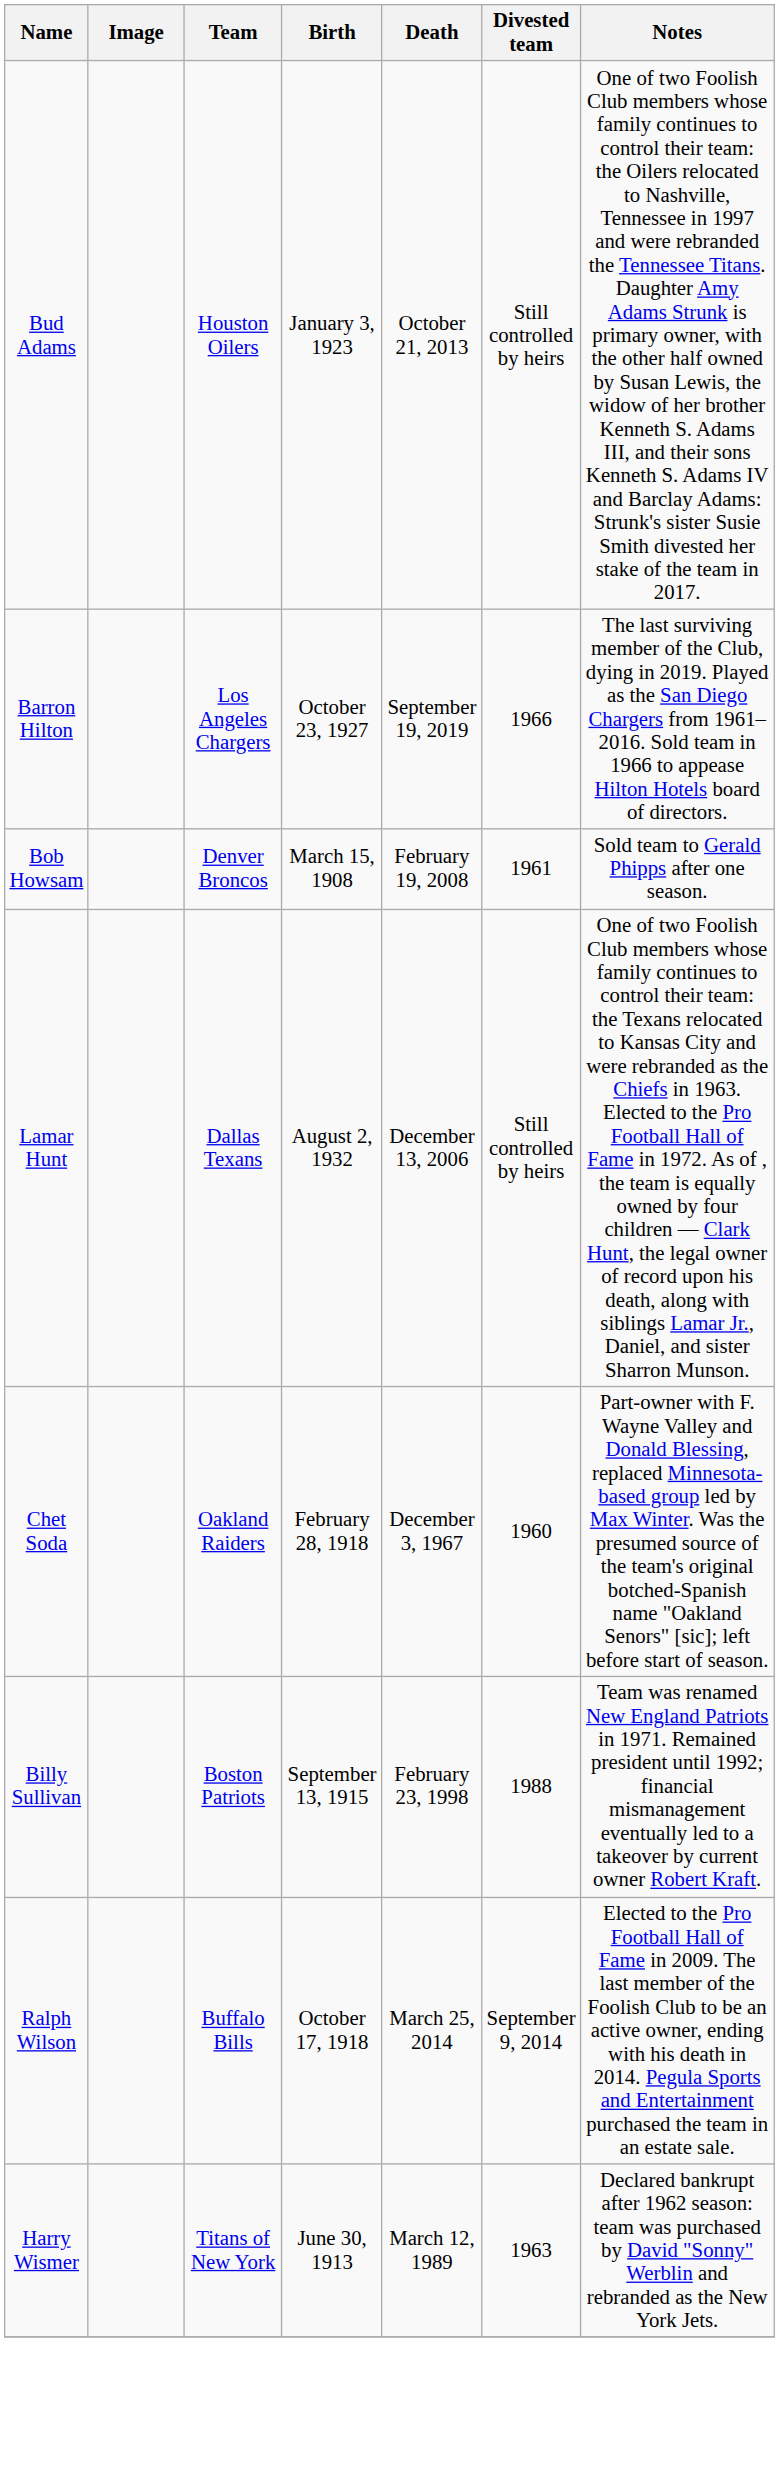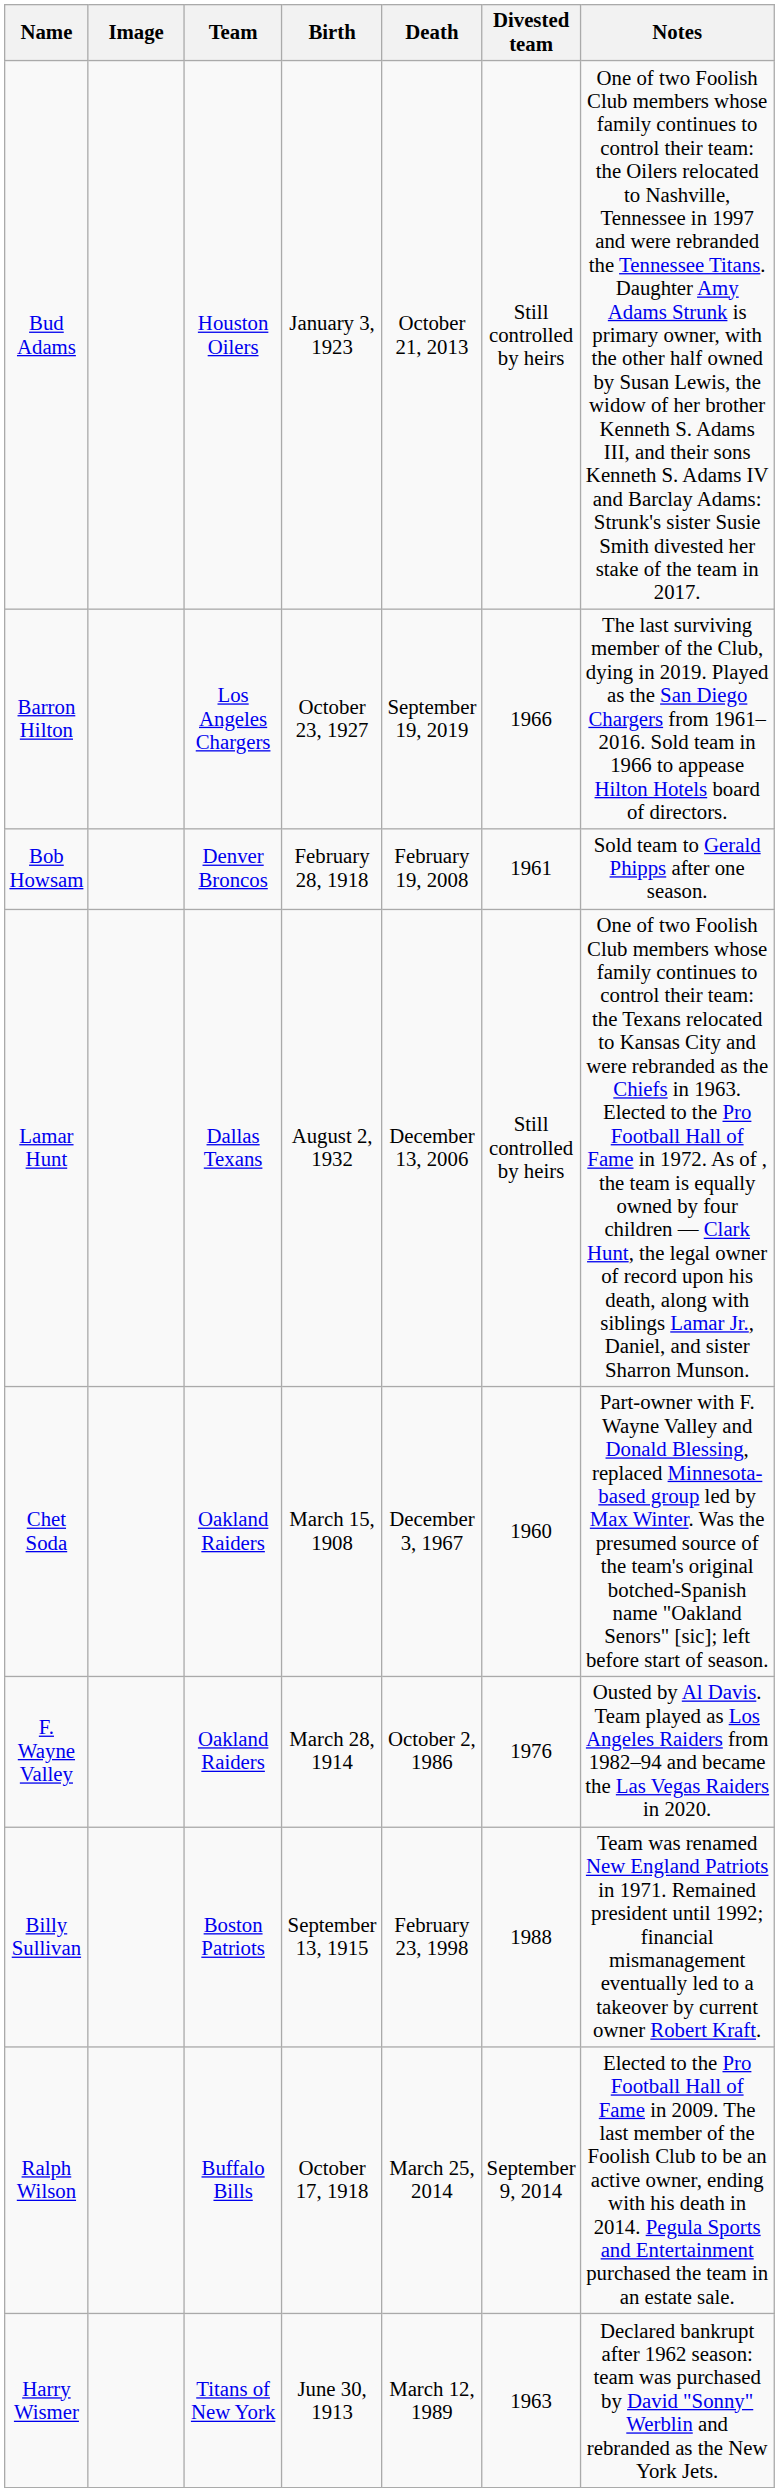Bob Howsam | Birth: March 15, 1908 -> February 28, 1918
Chet Soda | Birth: February 28, 1918 -> March 15, 1908
+ row: F. Wayne Valley | Oakland Raiders | March 28, 1914 | October 2, 1986 | 1976 | Ousted by Al Davis. Team played as Los Angeles Raiders from 1982–94 and became the Las Vegas Raiders in 2020.
